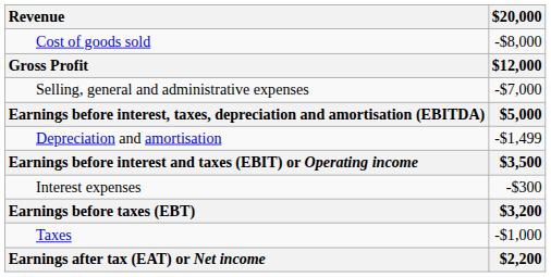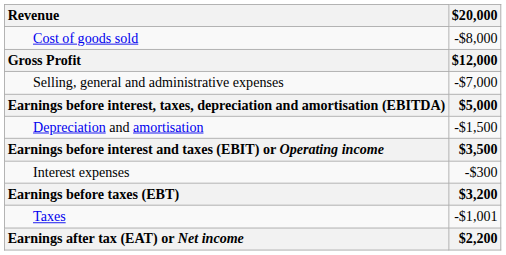Depreciation and amortisation | $20,000: -$1,499 -> -$1,500
Taxes | $20,000: -$1,000 -> -$1,001
